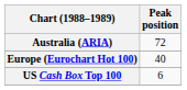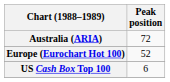Europe (Eurochart Hot 100) | Peak position: 40 -> 52
